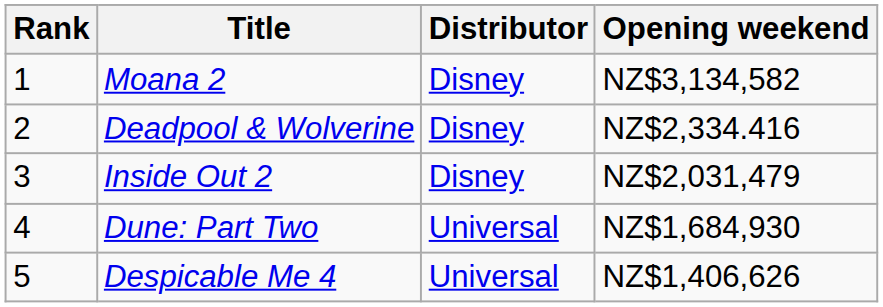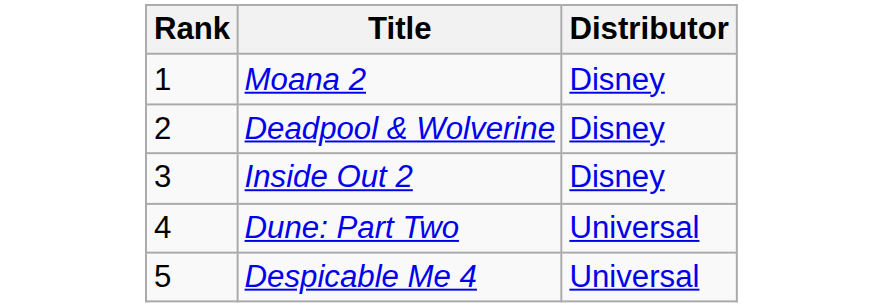- column: Opening weekend | NZ$3,134,582 | NZ$2,334.416 | NZ$2,031,479 | NZ$1,684,930 | NZ$1,406,626
